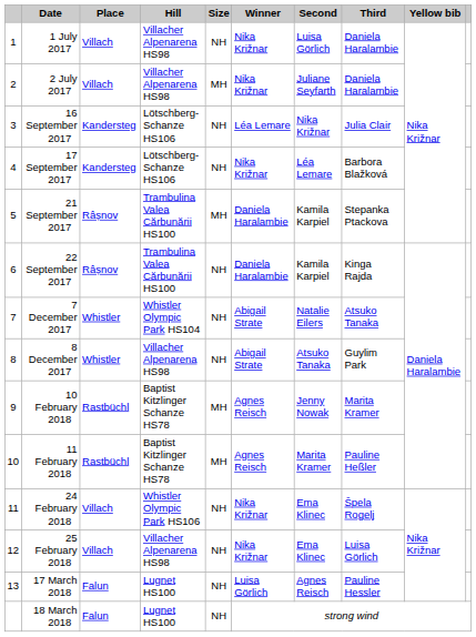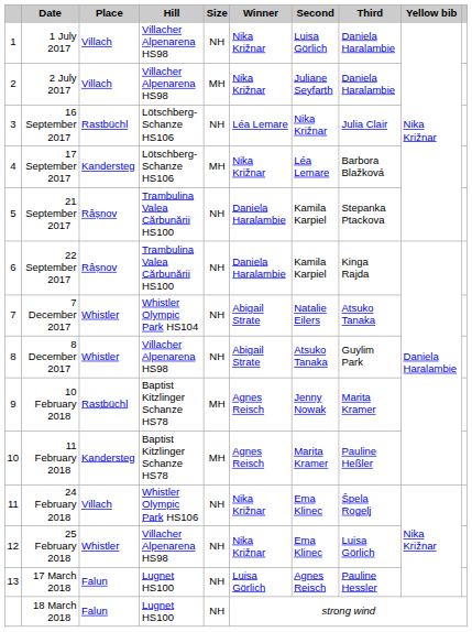16 September 2017 | Place: Kandersteg -> Rastbüchl
17 September 2017 | Size: NH -> MH
21 September 2017 | Size: MH -> NH
11 February 2018 | Place: Rastbüchl -> Kandersteg
25 February 2018 | Place: Villach -> Whistler
